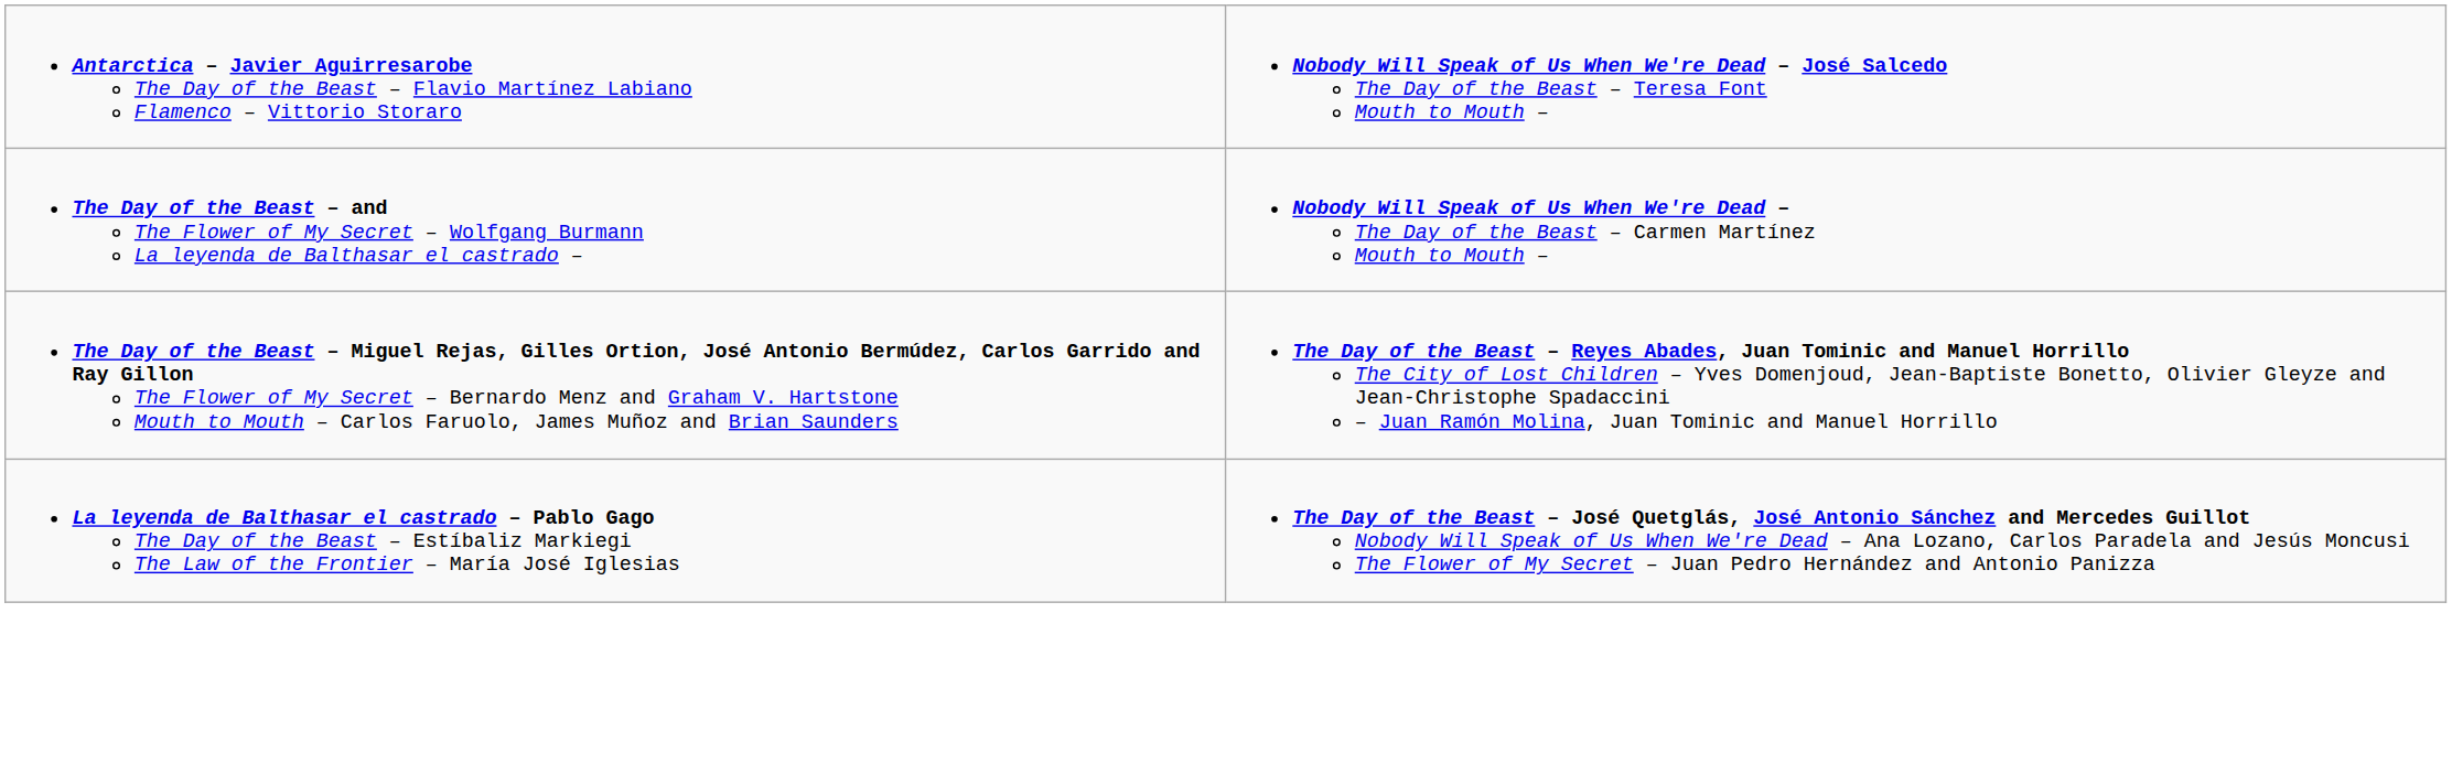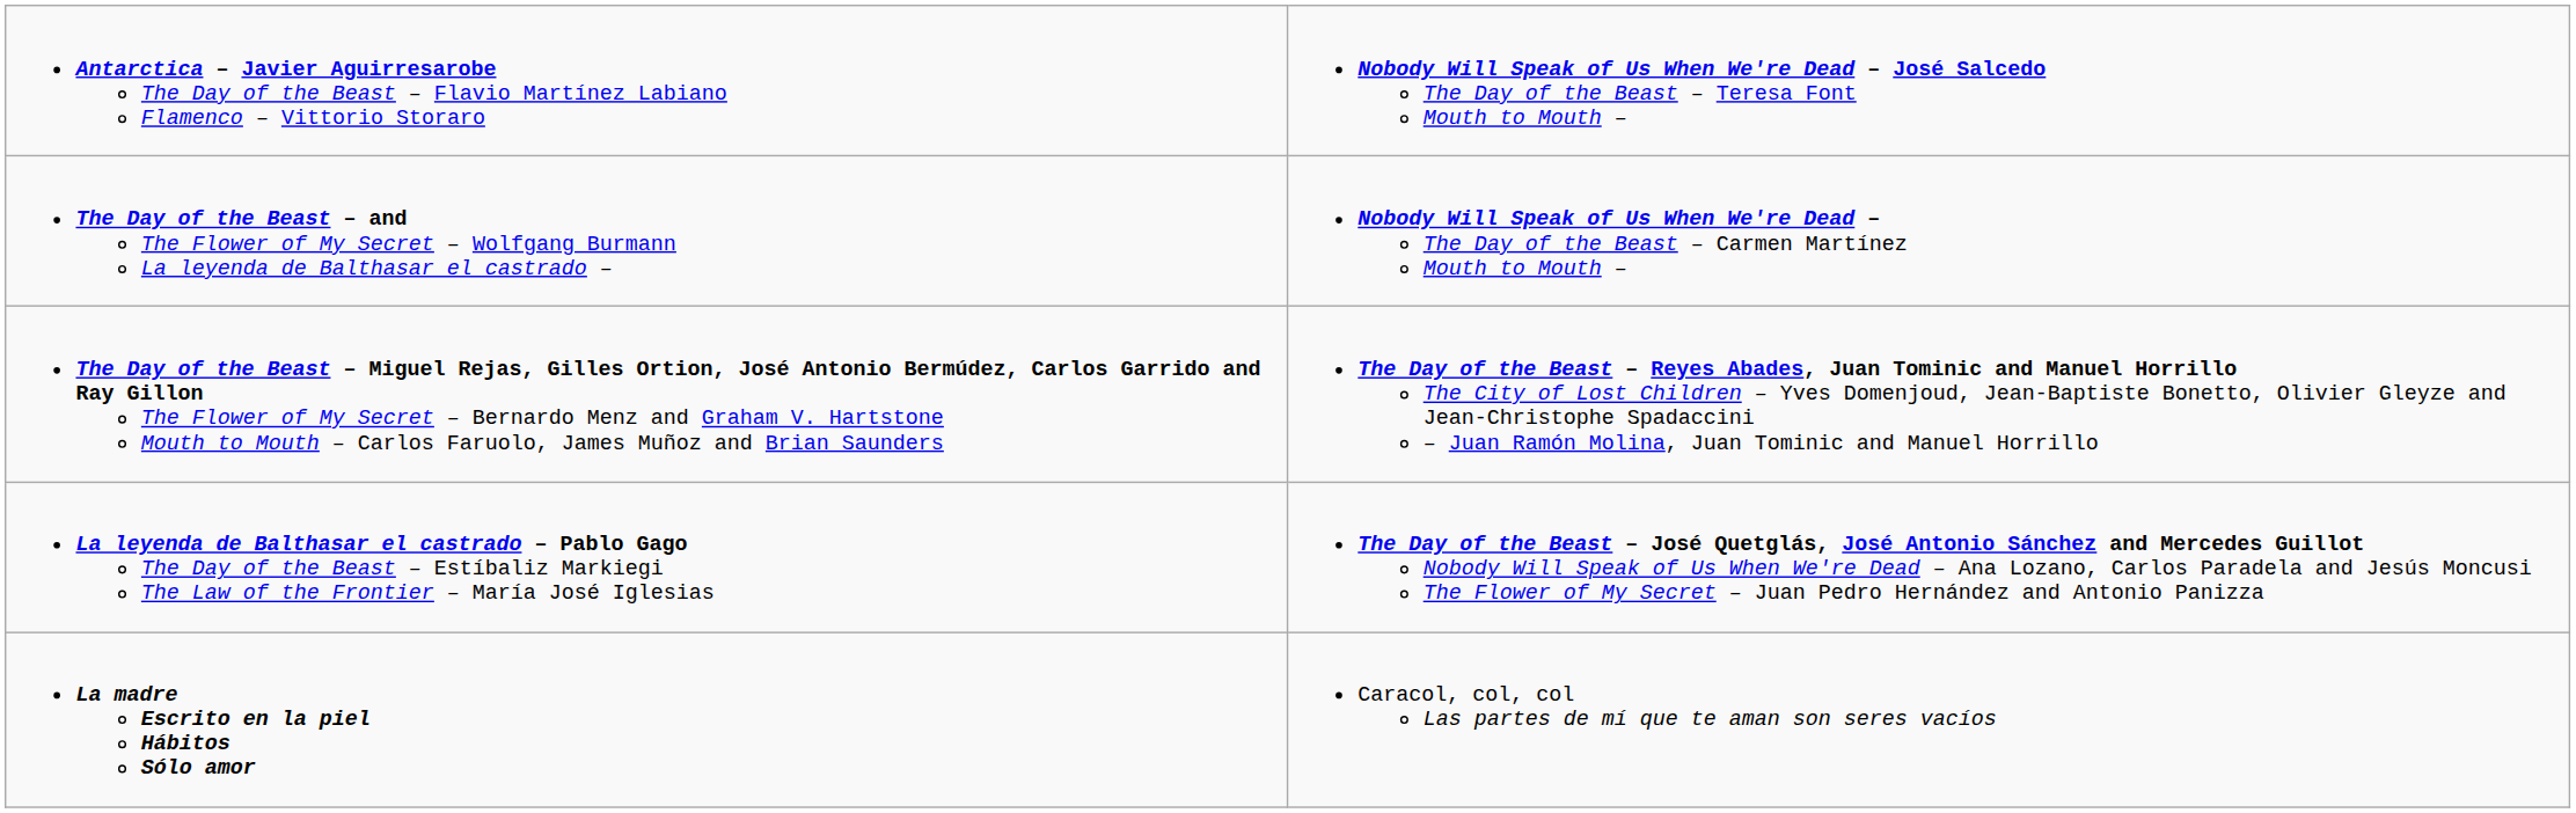+ row: La madre Escrito en la piel Hábitos Sólo amor | Caracol, col, col Las partes de mí que te aman son seres vacíos
